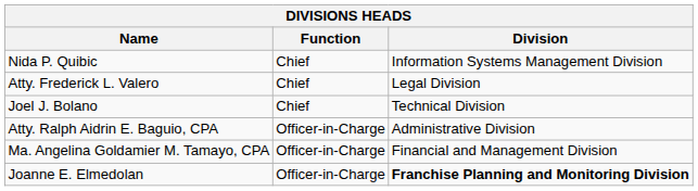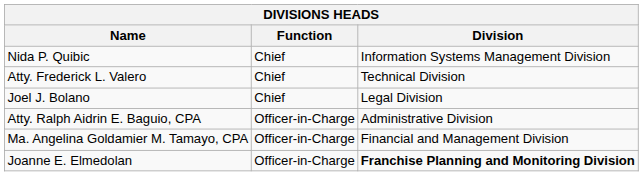Atty. Frederick L. Valero | Division: Legal Division -> Technical Division
Joel J. Bolano | Division: Technical Division -> Legal Division
